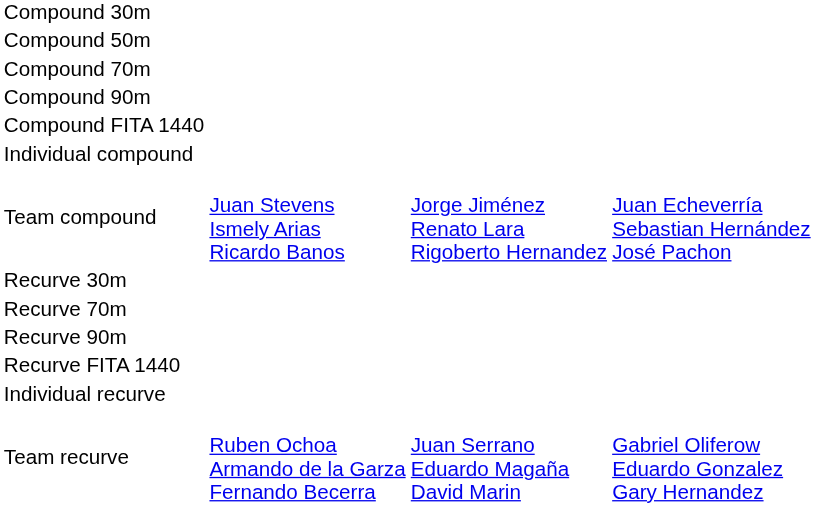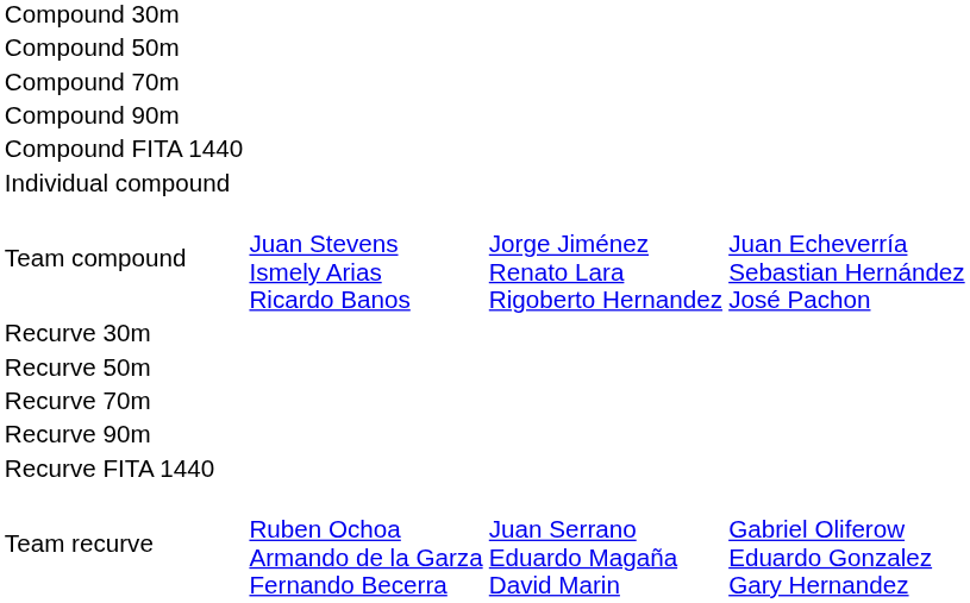+ row: Recurve 50m
- row: Individual recurve
